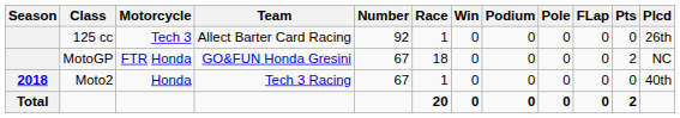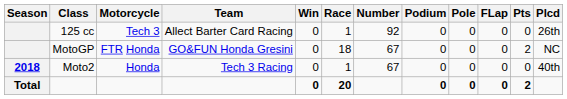columns swapped: Number <-> Win
